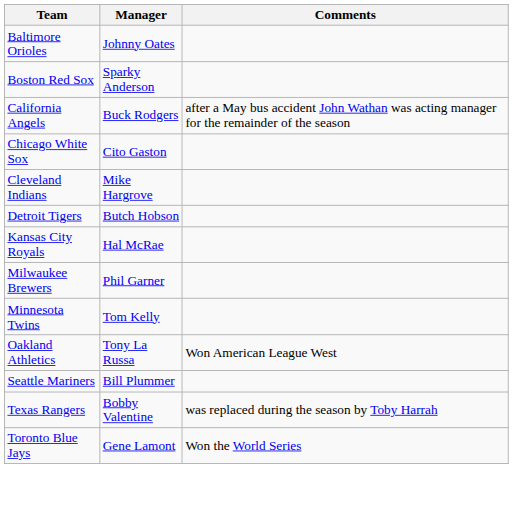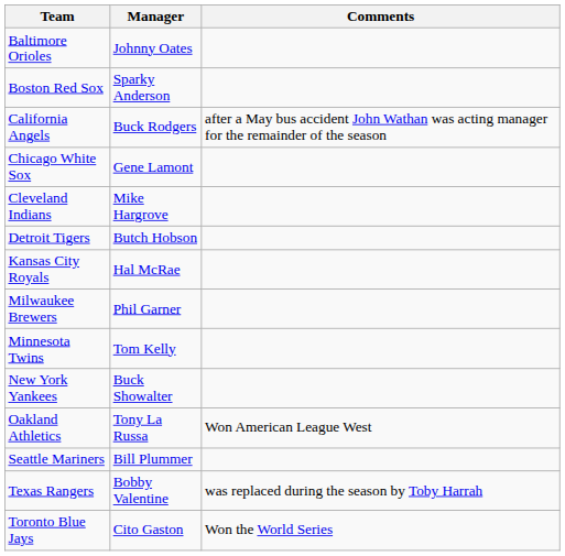Chicago White Sox | Manager: Cito Gaston -> Gene Lamont
+ row: New York Yankees | Buck Showalter
Toronto Blue Jays | Manager: Gene Lamont -> Cito Gaston
